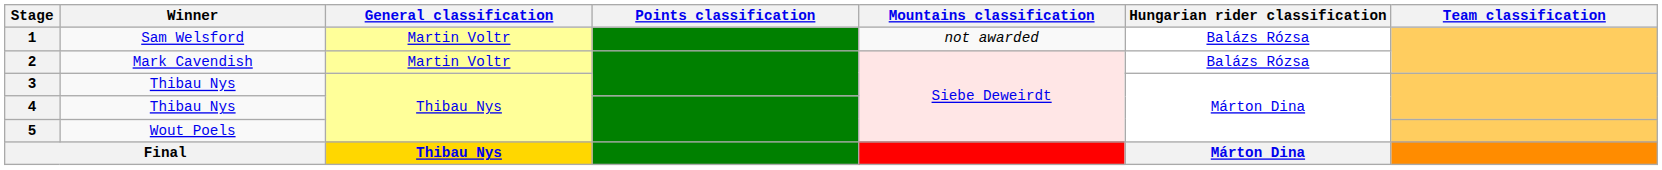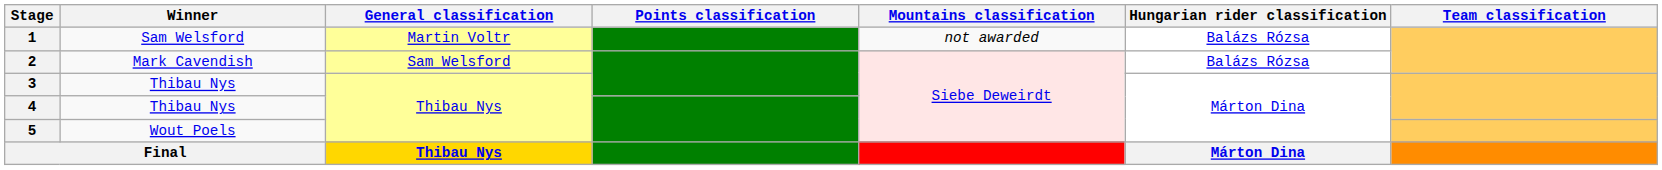2 | General classification: Martin Voltr -> Sam Welsford
